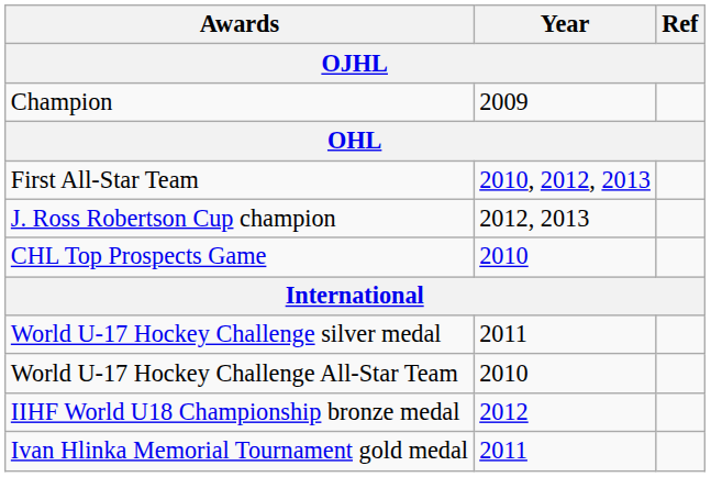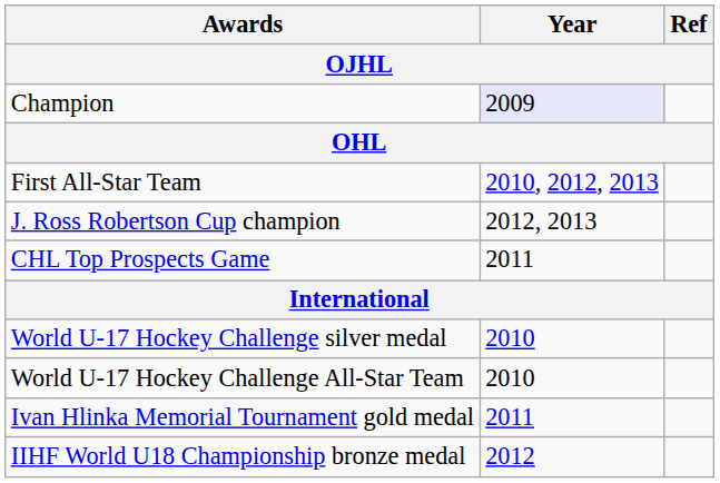Champion | Year: no background -> lavender background
CHL Top Prospects Game | Year: 2010 -> 2011
World U-17 Hockey Challenge silver medal | Year: 2011 -> 2010
rows swapped: Ivan Hlinka Memorial Tournament gold medal <-> IIHF World U18 Championship bronze medal
